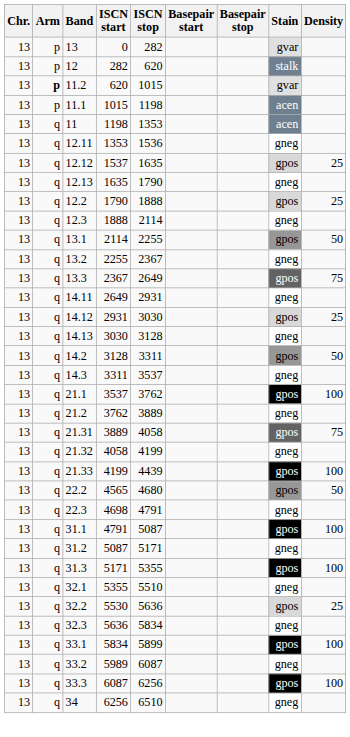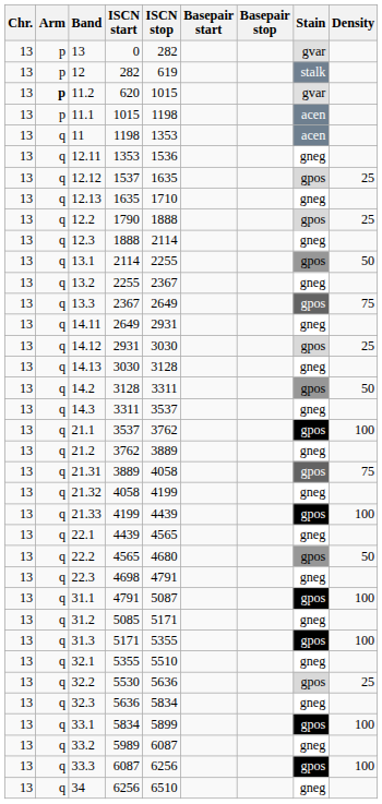12 | ISCN stop: 620 -> 619
12.13 | ISCN stop: 1790 -> 1710
+ row: 13 | q | 22.1 | 4439 | 4565 | gneg
31.2 | ISCN start: 5087 -> 5085
